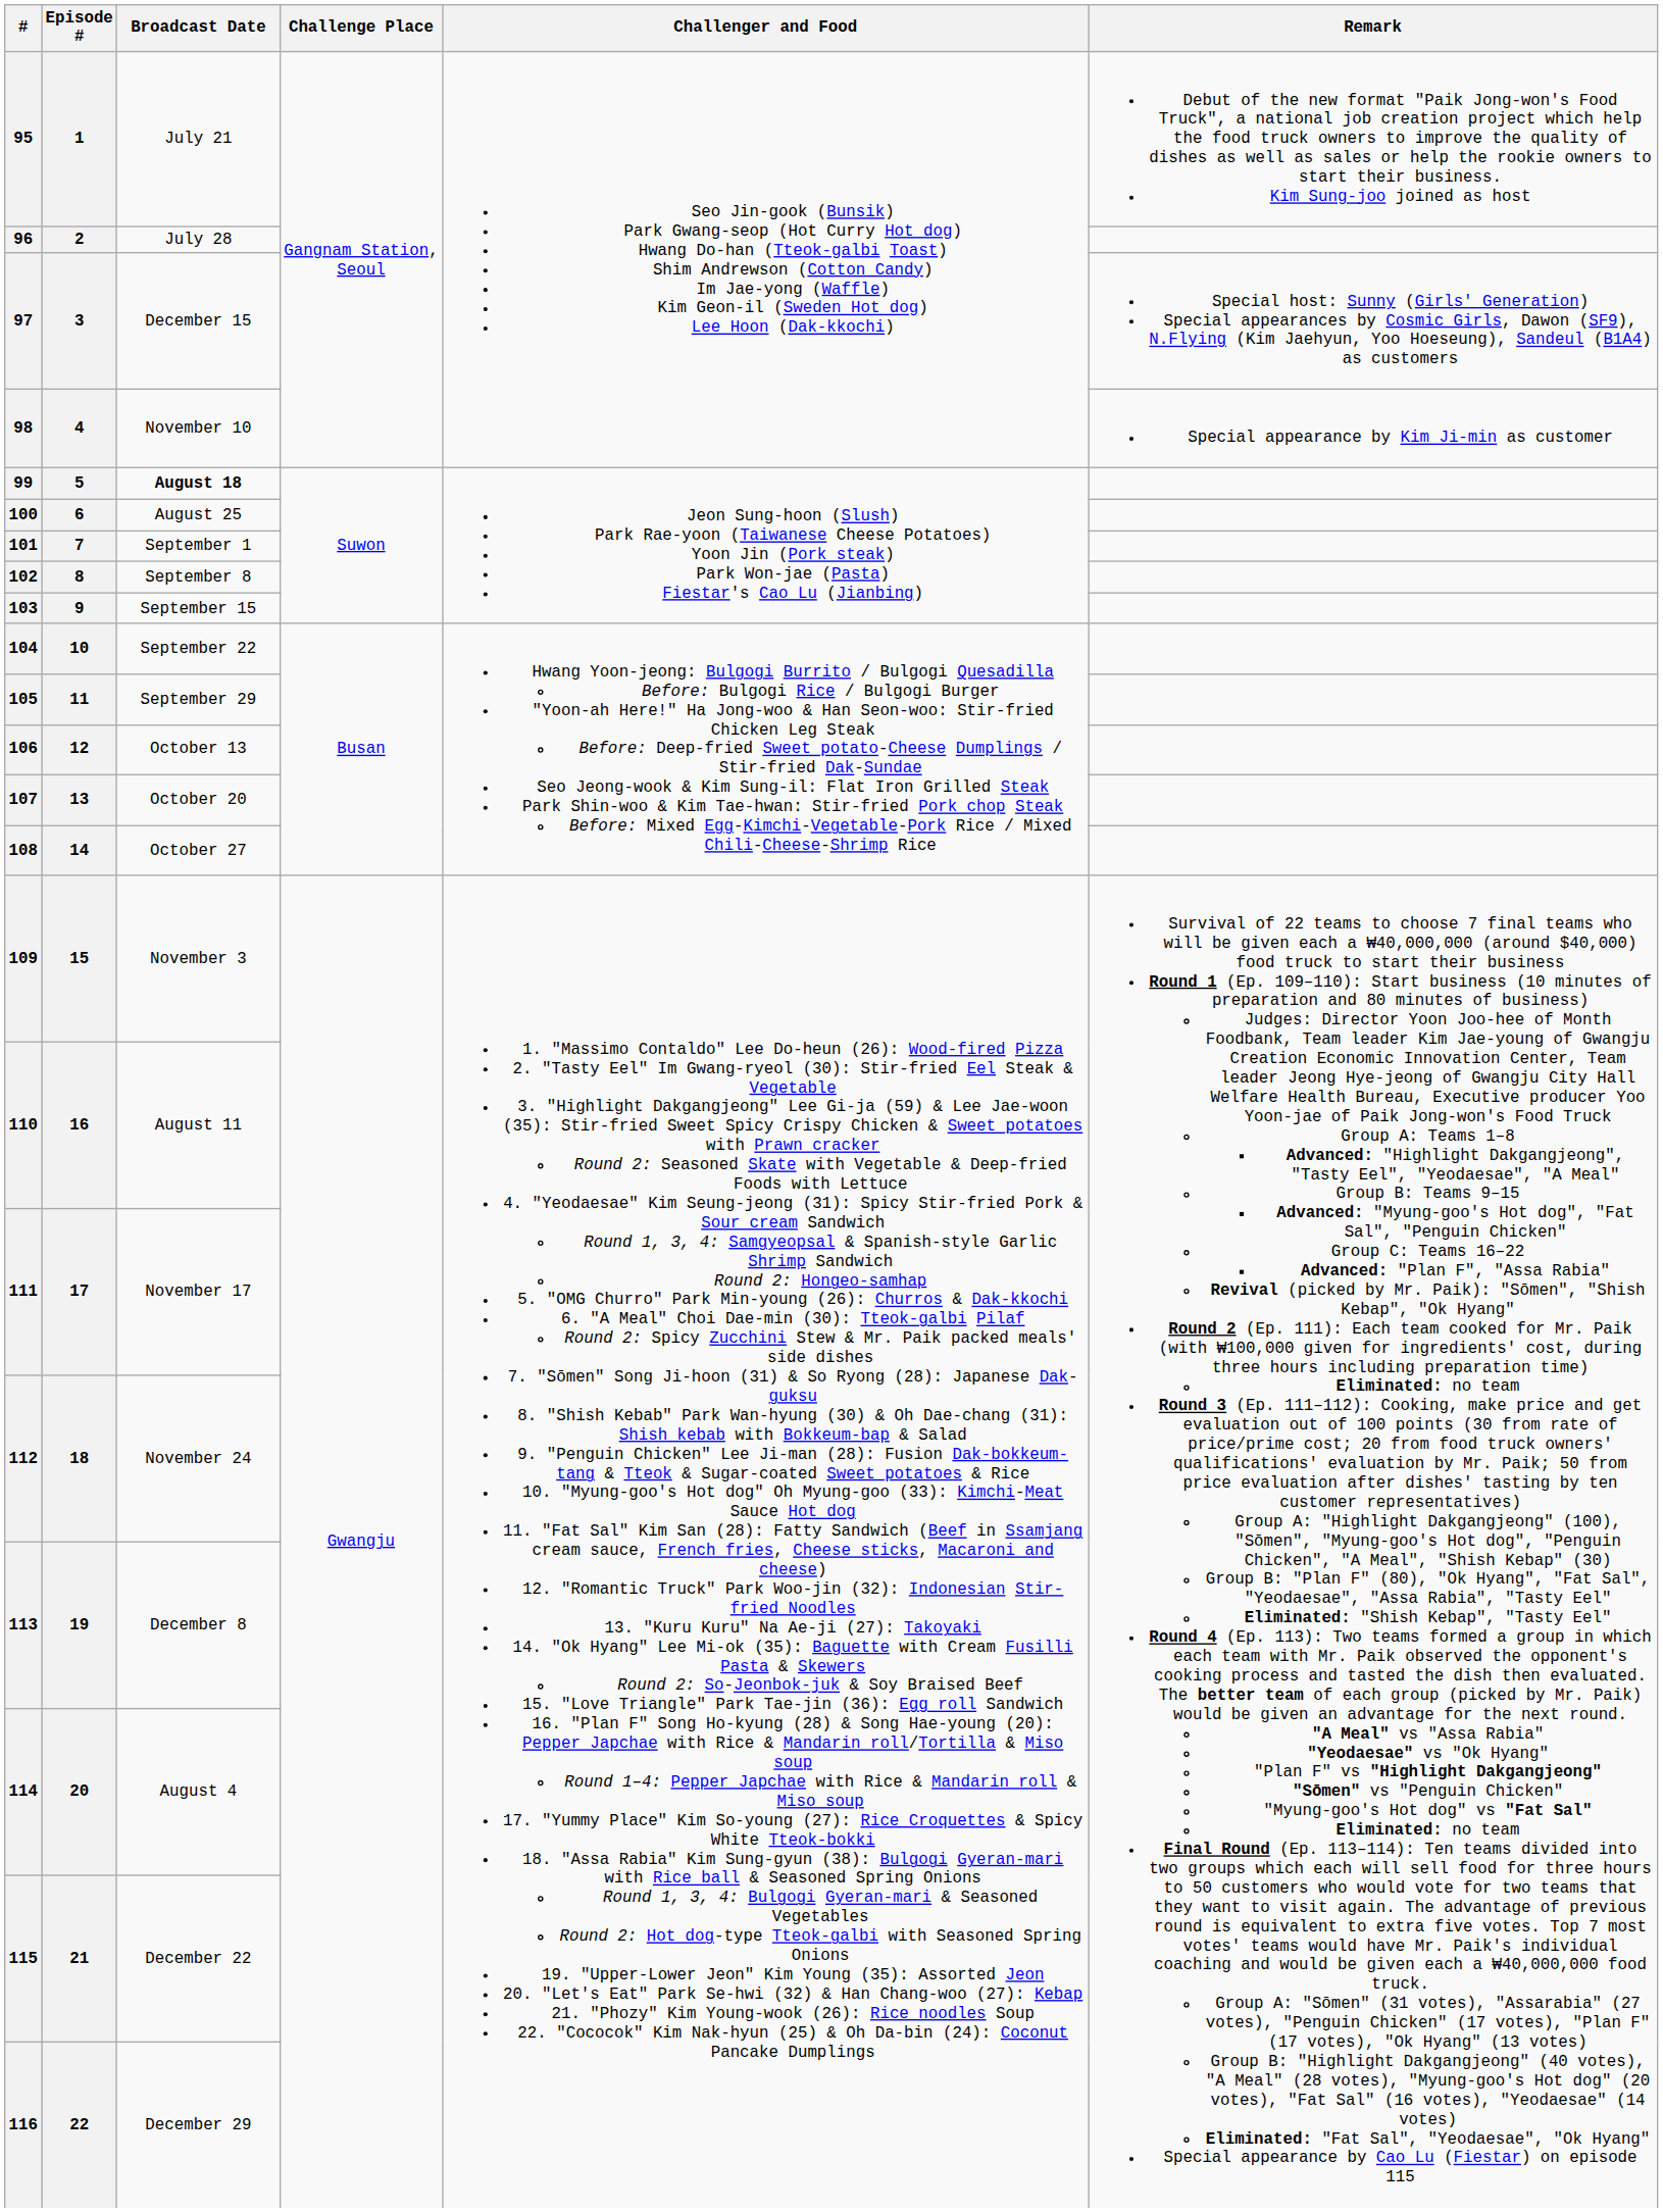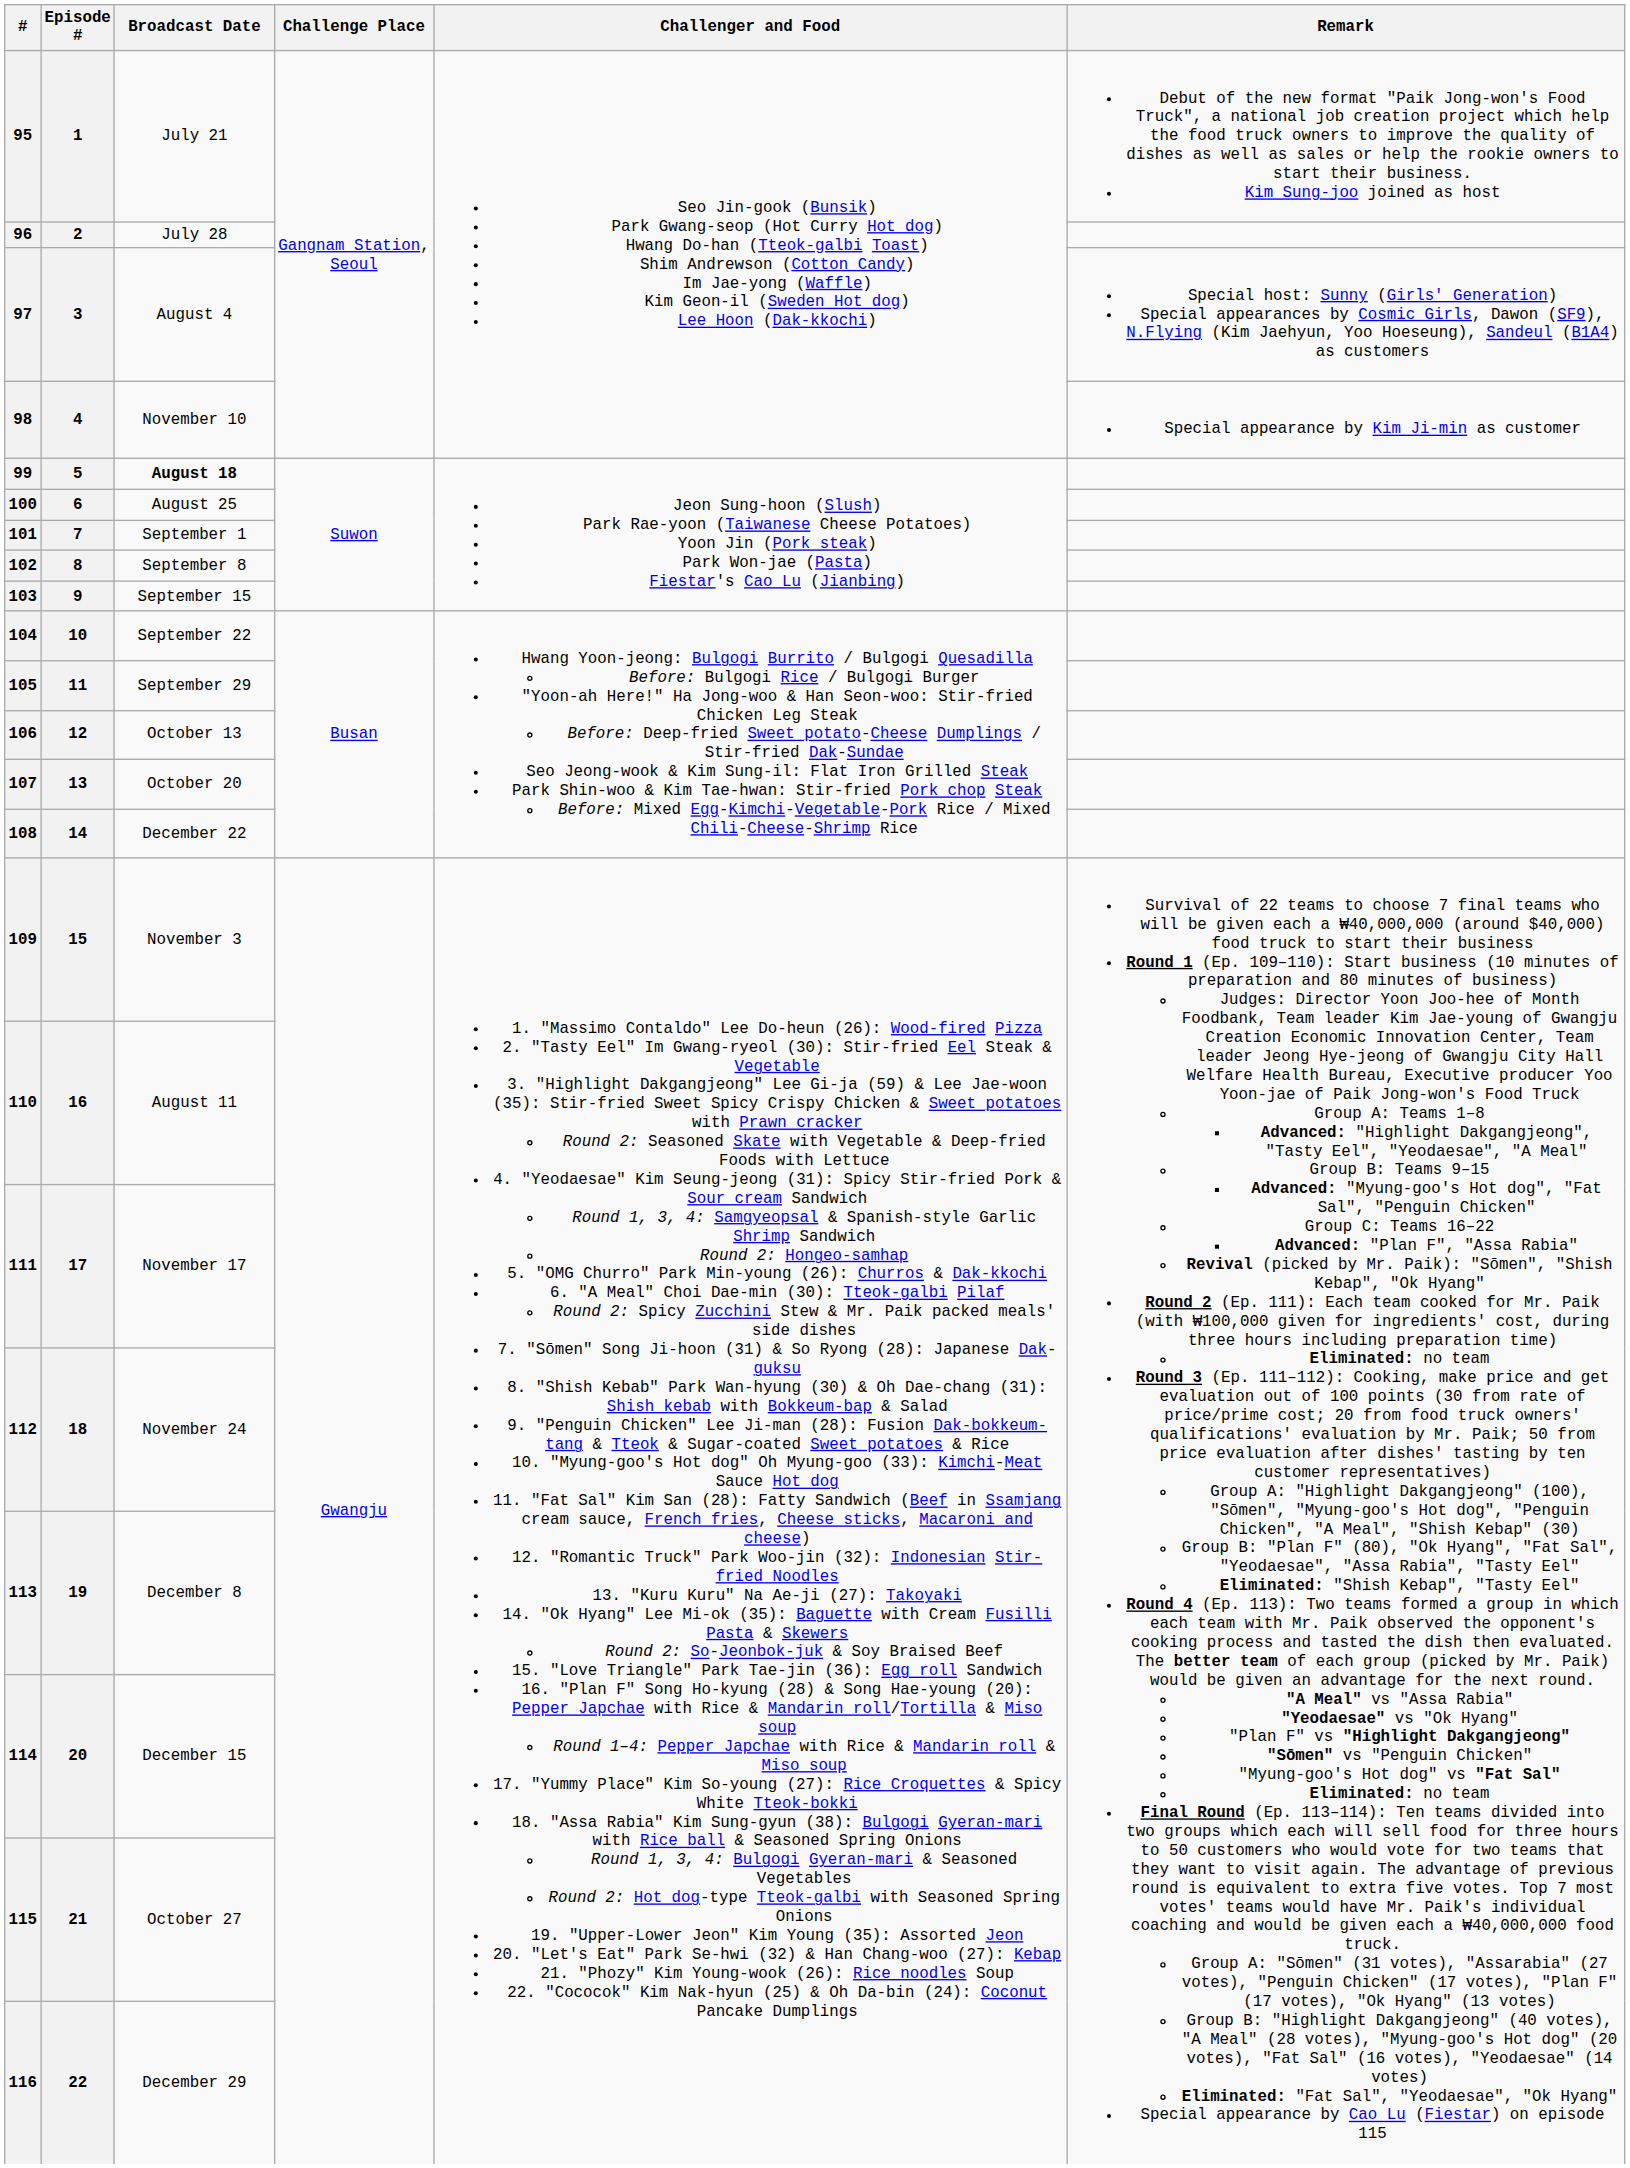97 | Broadcast Date: December 15 -> August 4
108 | Broadcast Date: October 27 -> December 22
114 | Broadcast Date: August 4 -> December 15
115 | Broadcast Date: December 22 -> October 27
